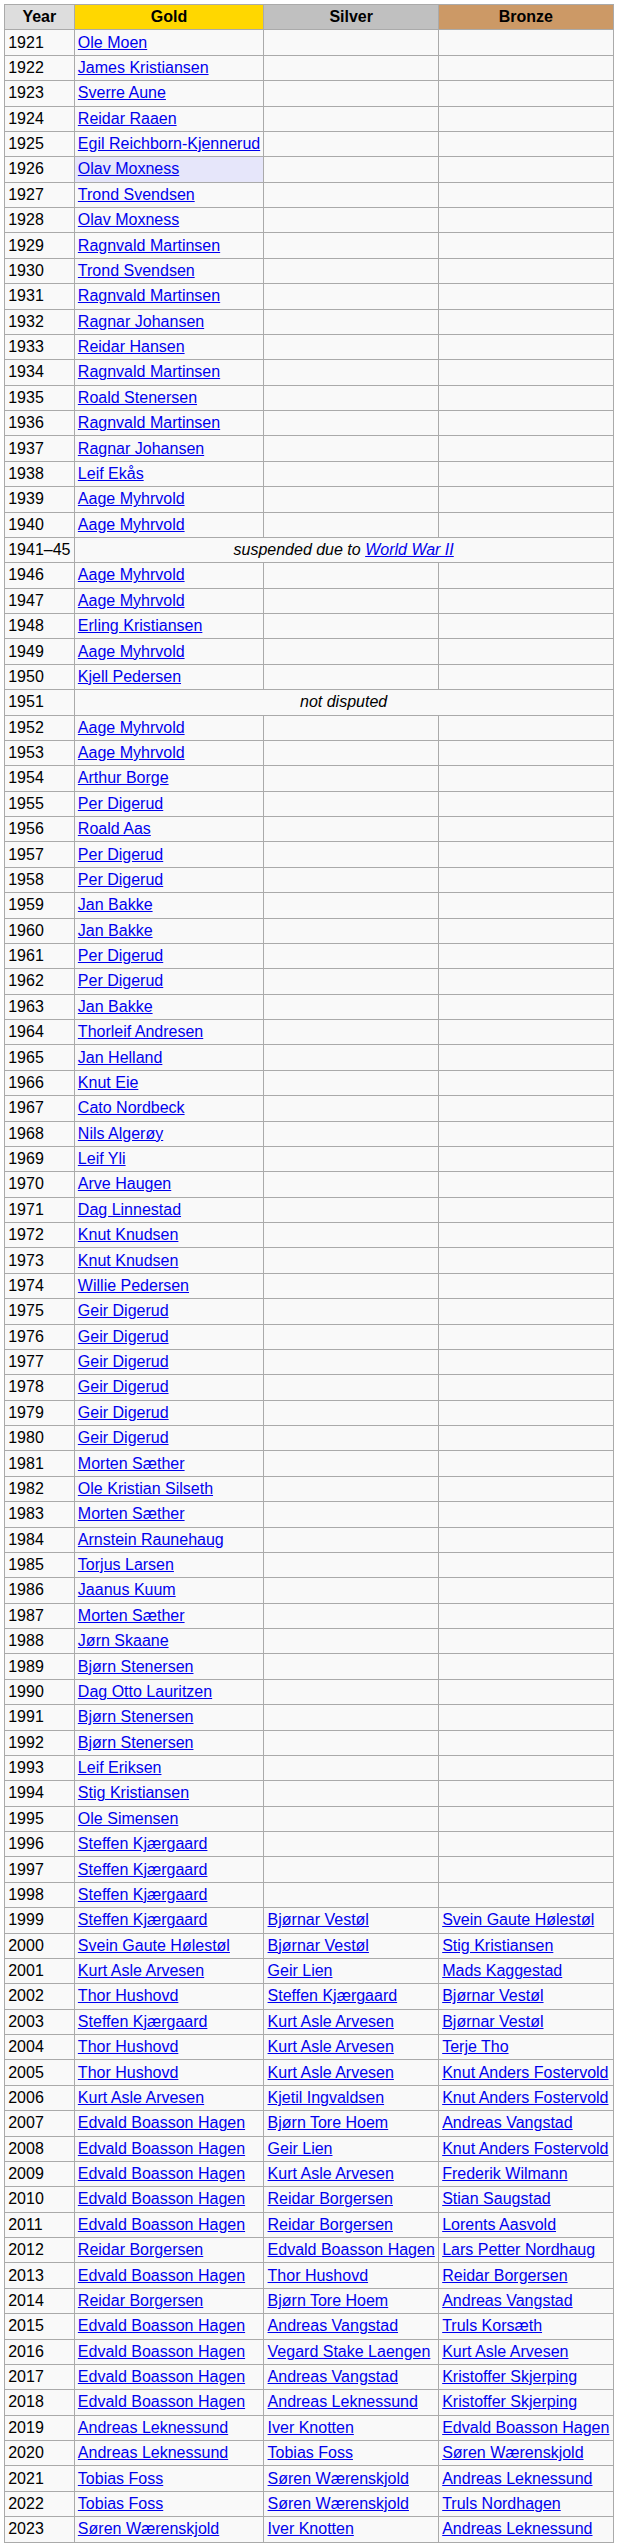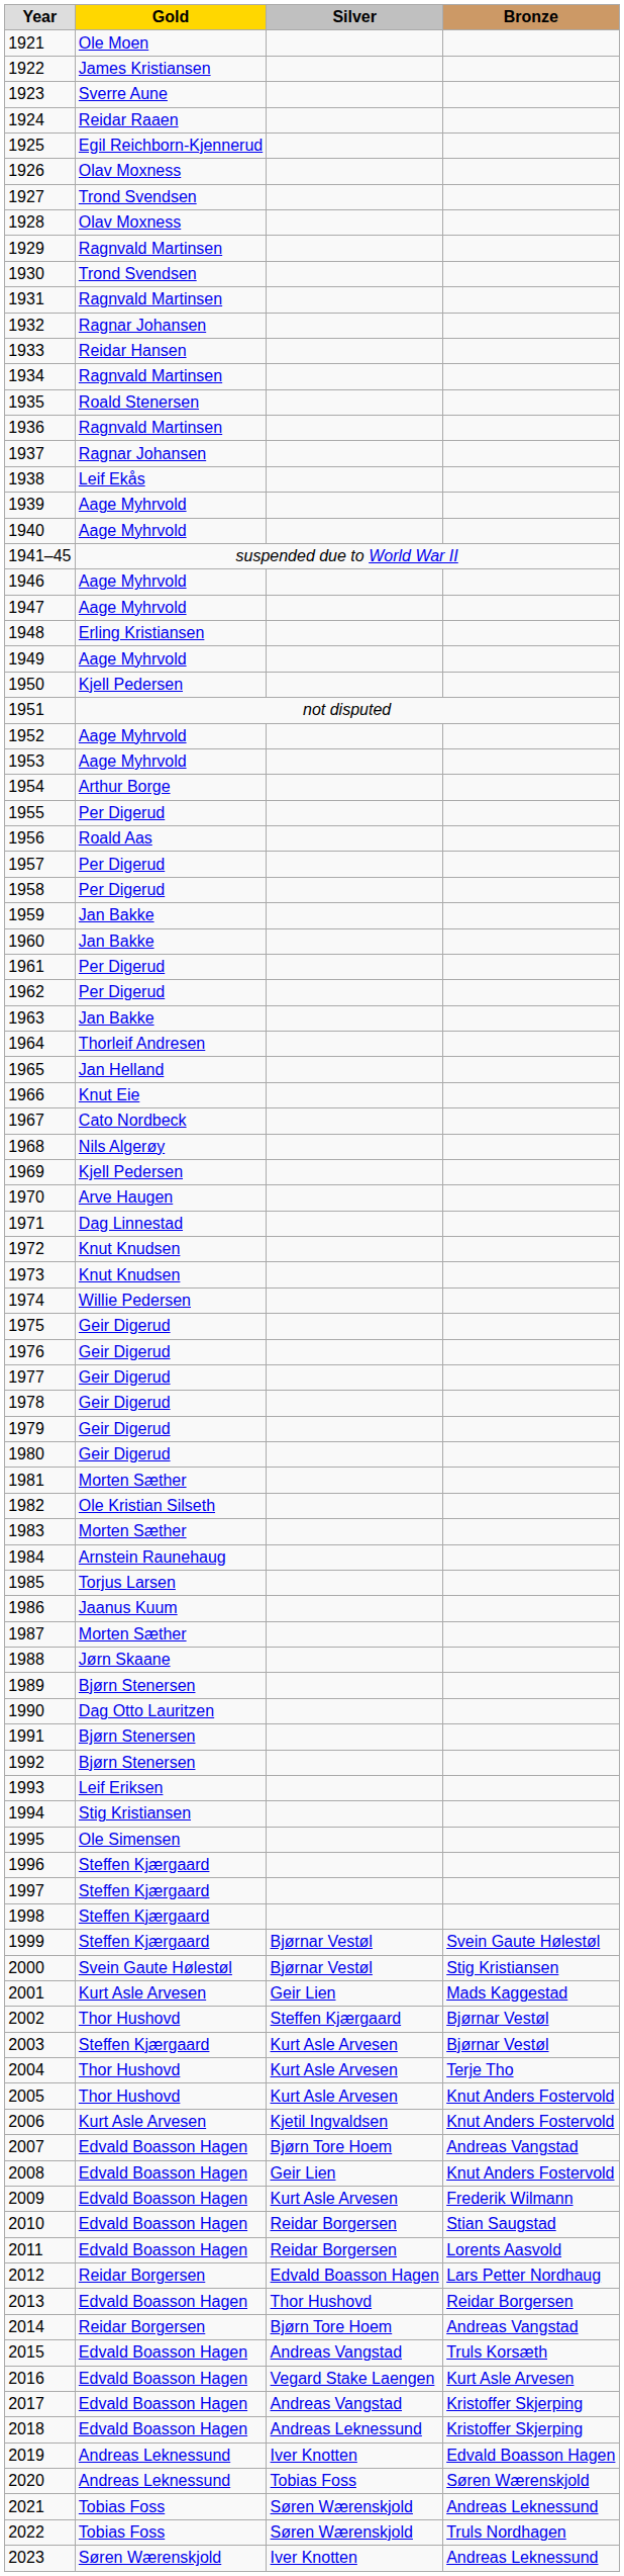1926 | Gold: lavender background -> no background
1969 | Gold: Leif Yli -> Kjell Pedersen
